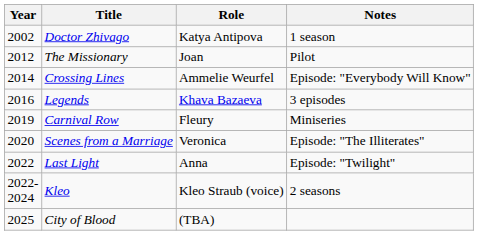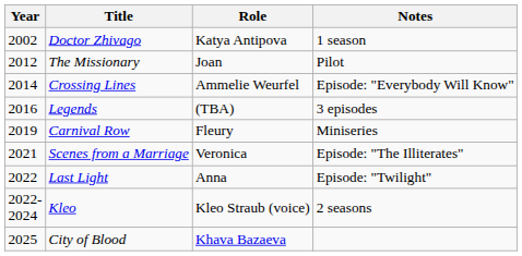Legends | Role: Khava Bazaeva -> (TBA)
Scenes from a Marriage | Year: 2020 -> 2021
City of Blood | Role: (TBA) -> Khava Bazaeva
